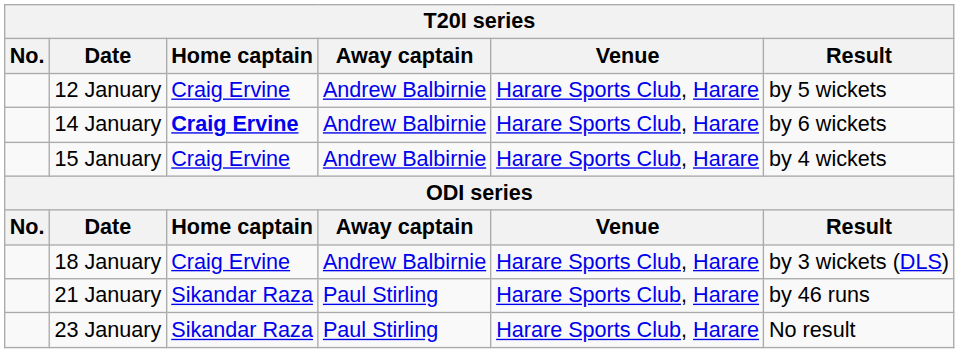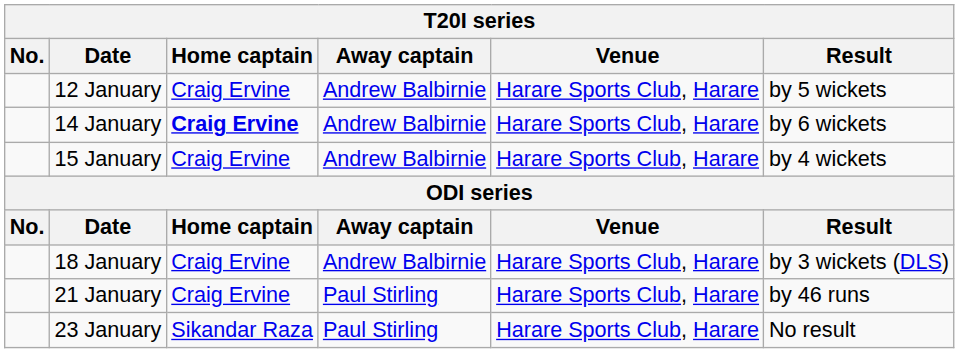21 January | Home captain: Sikandar Raza -> Craig Ervine
